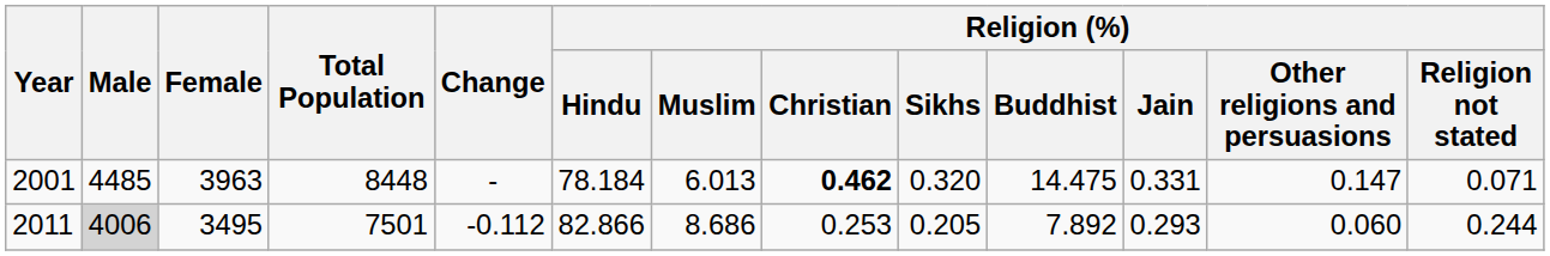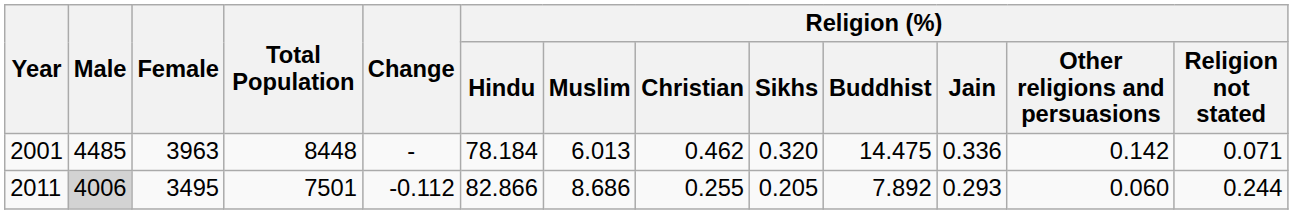2001 | Religion (%) / Christian: bold -> normal
2001 | Religion (%) / Jain: 0.331 -> 0.336
2001 | Religion (%) / Other religions and persuasions: 0.147 -> 0.142
2011 | Religion (%) / Christian: 0.253 -> 0.255
